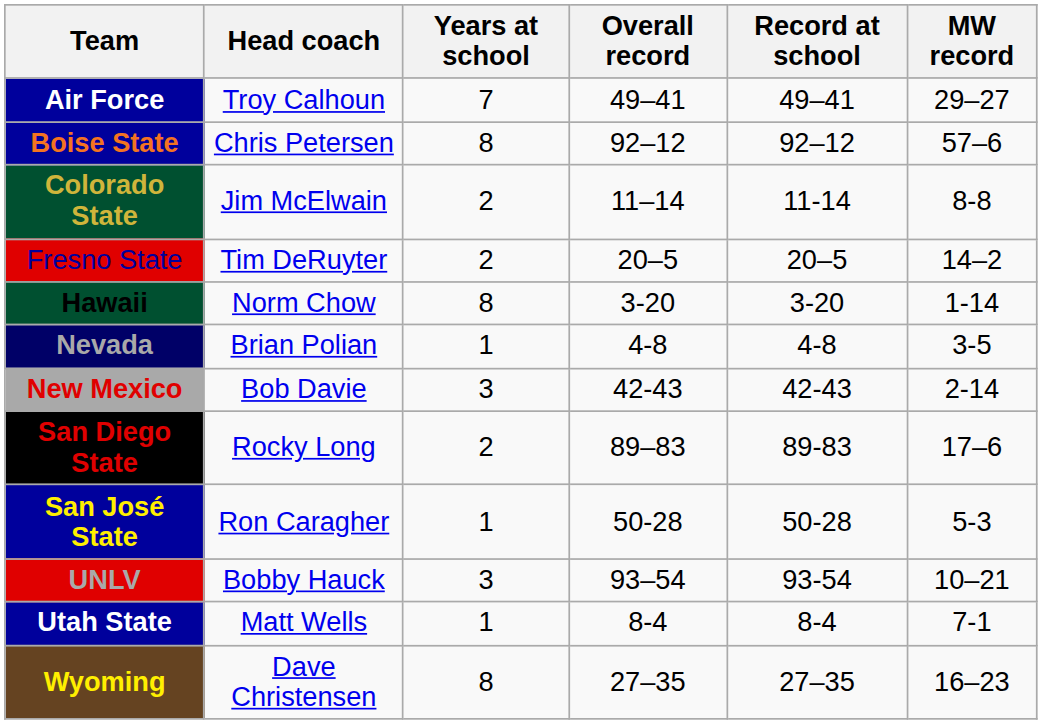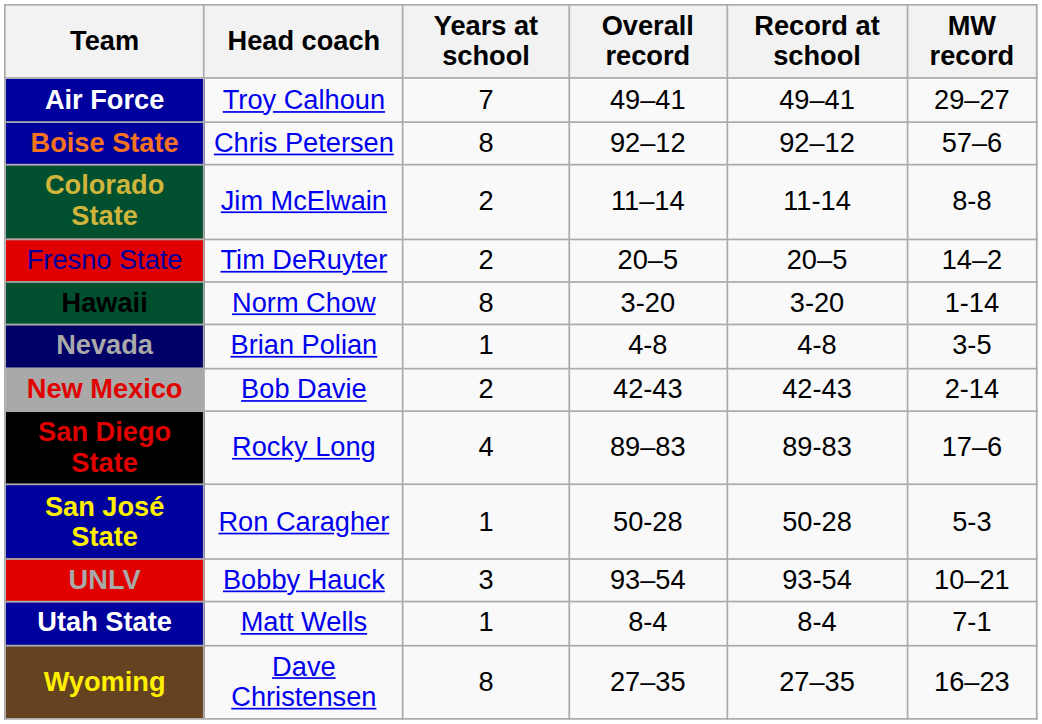New Mexico | Years at school: 3 -> 2
San Diego State | Years at school: 2 -> 4
